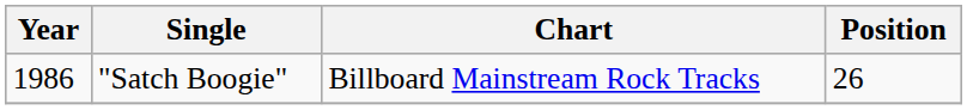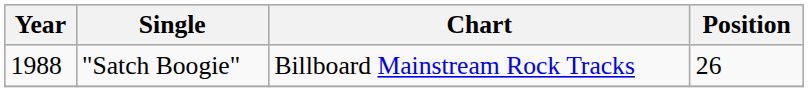"Satch Boogie" | Year: 1986 -> 1988
